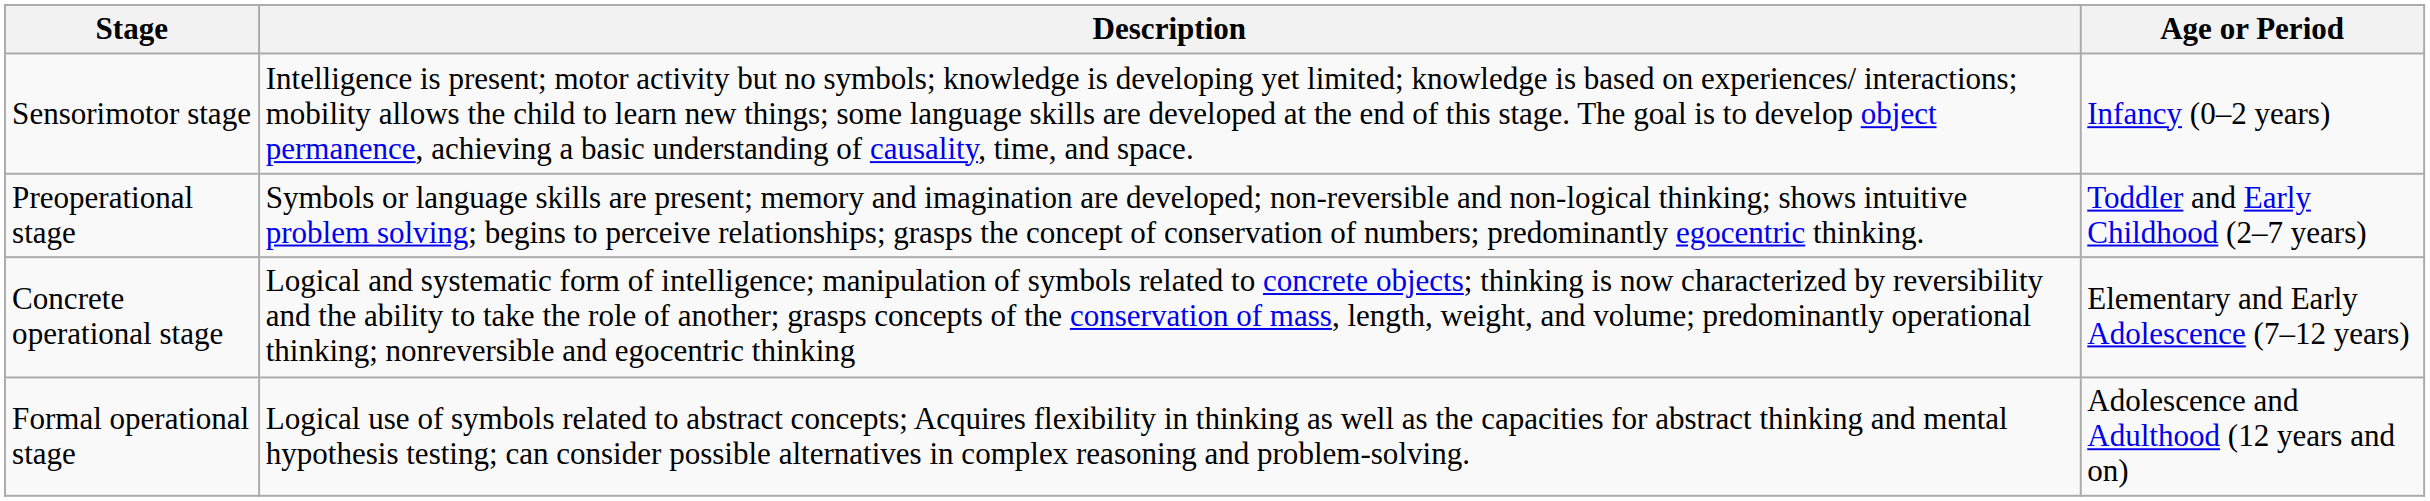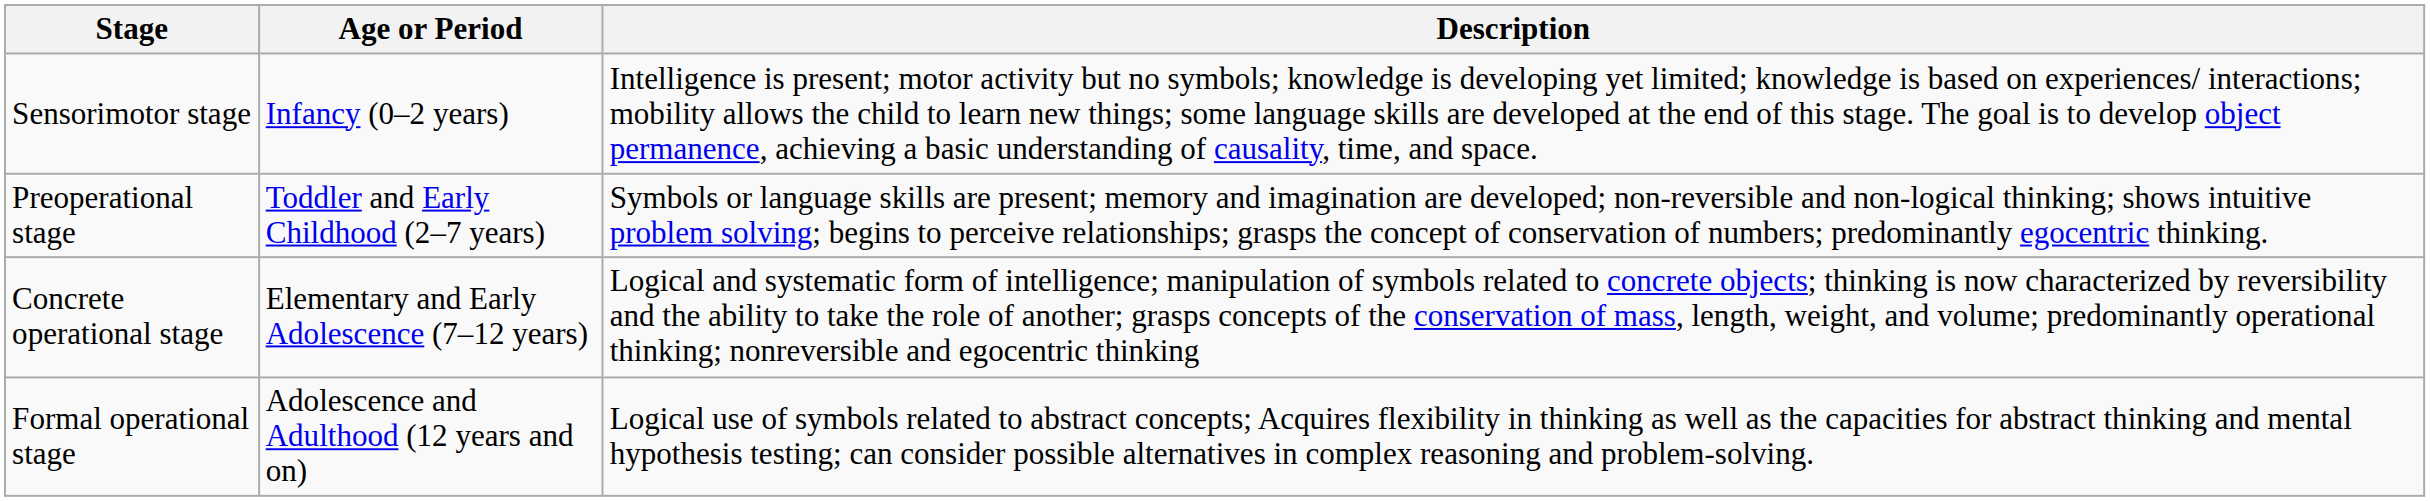columns swapped: Age or Period <-> Description
